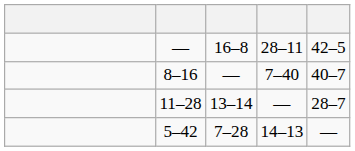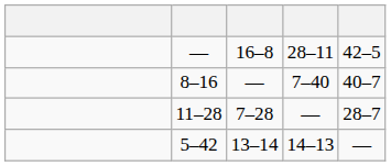11–28 | column 3: 13–14 -> 7–28
5–42 | column 3: 7–28 -> 13–14
